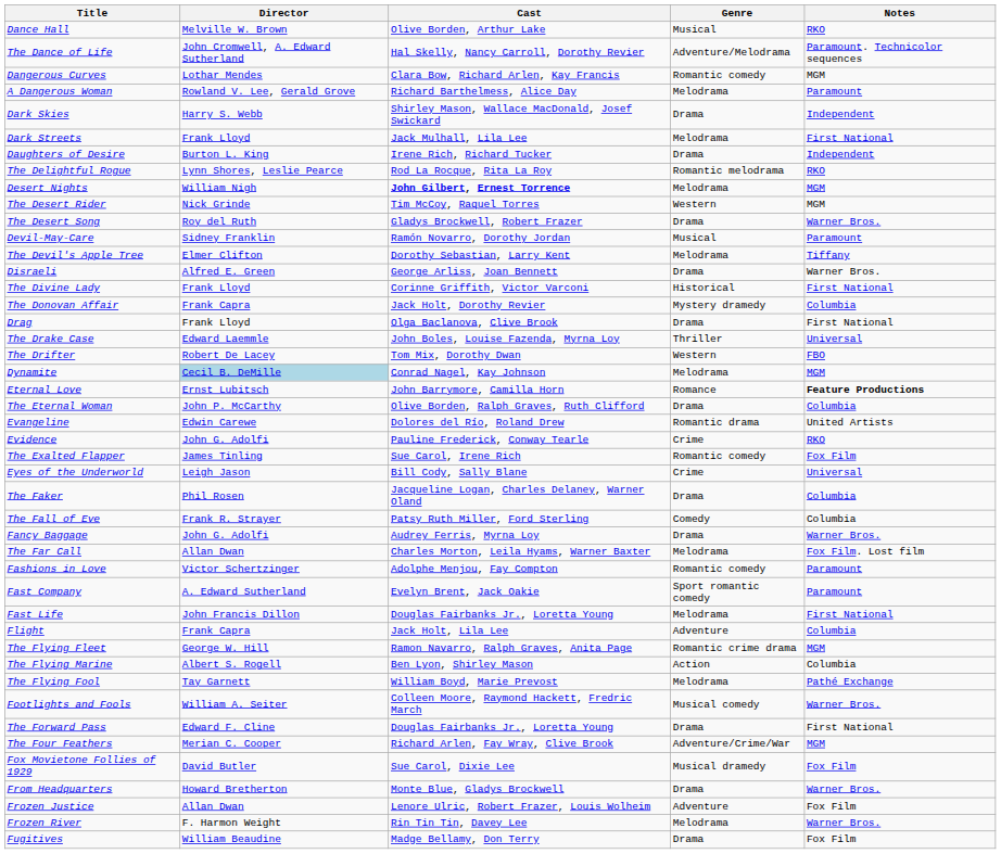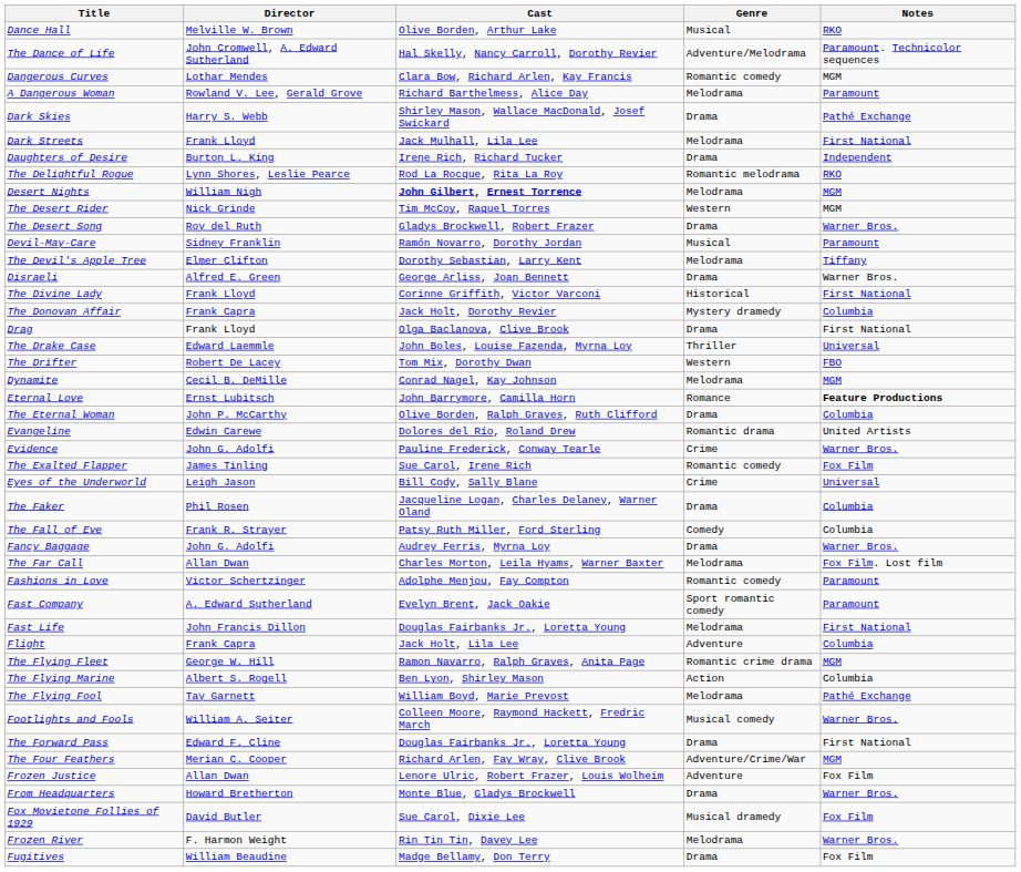Dark Skies | Notes: Independent -> Pathé Exchange
Dynamite | Director: lightblue background -> no background
Evidence | Notes: RKO -> Warner Bros.
rows swapped: Fox Movietone Follies of 1929 <-> Frozen Justice
